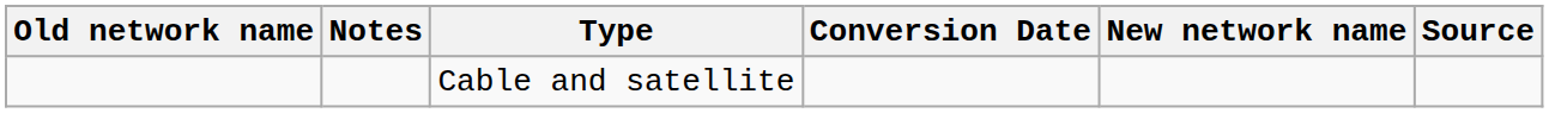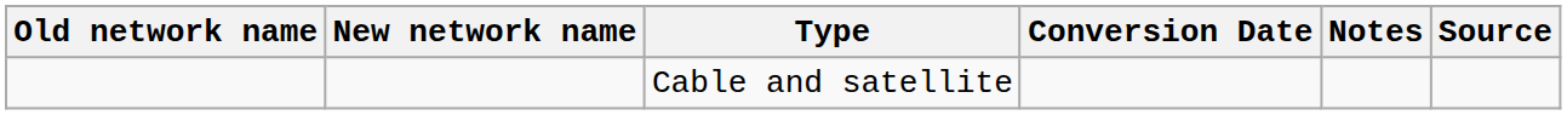columns swapped: New network name <-> Notes
